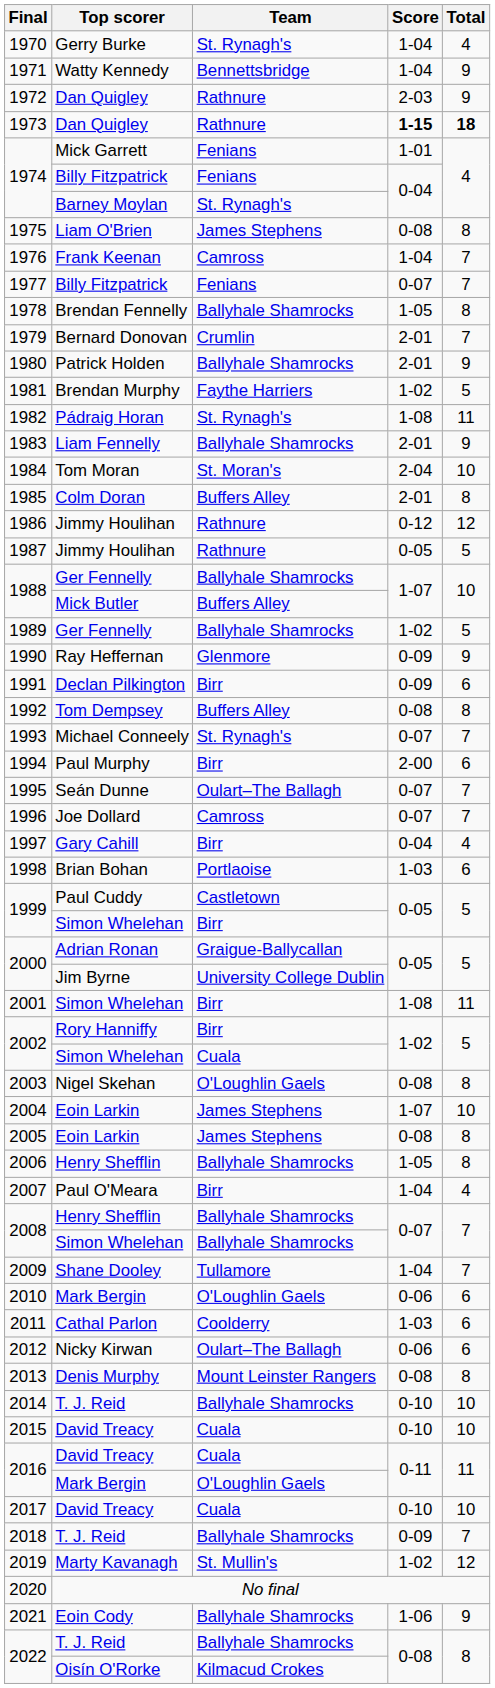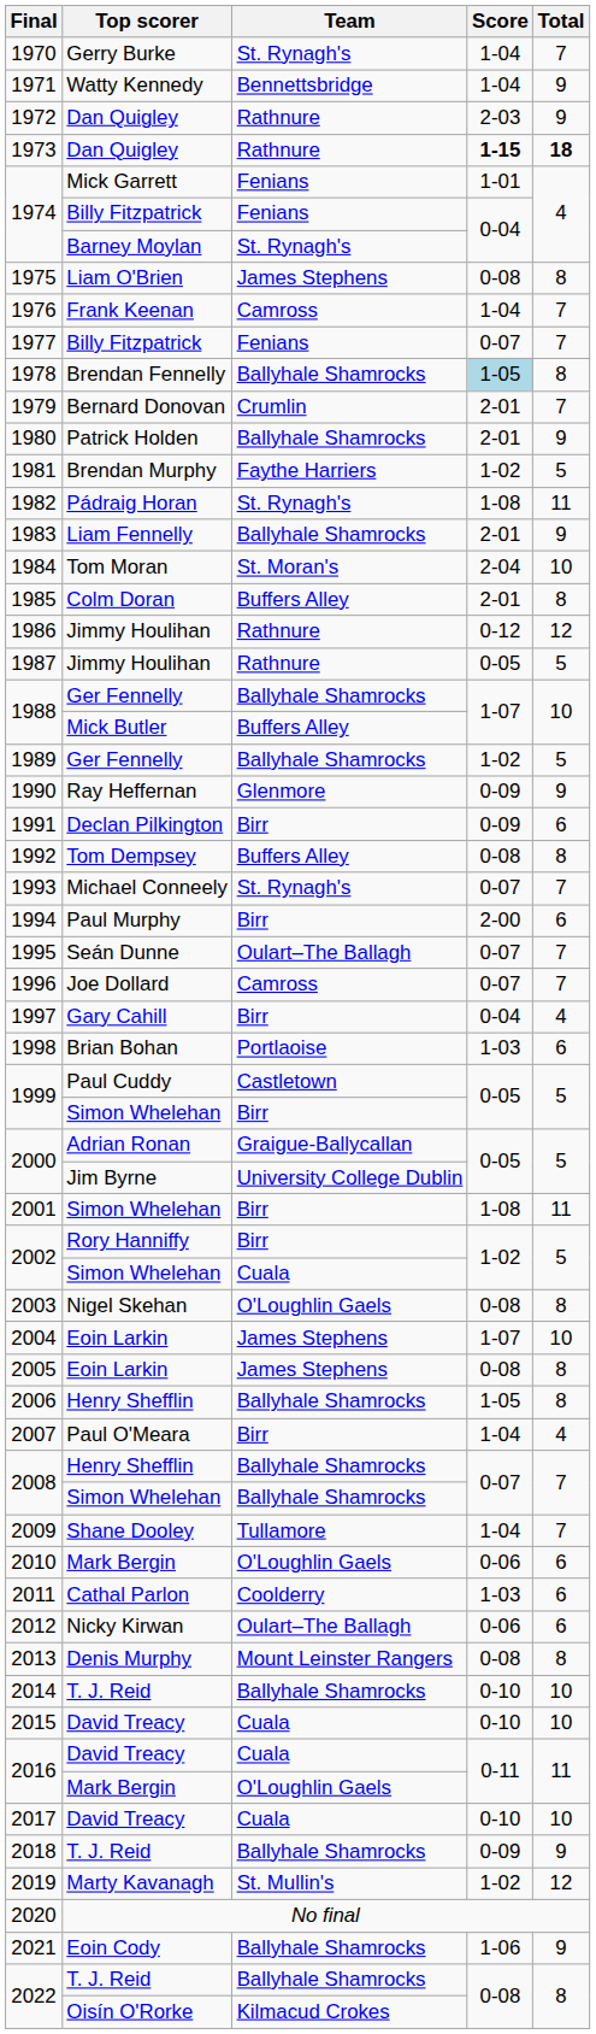1970 | Total: 4 -> 7
1978 | Score: no background -> lightblue background
2018 | Total: 7 -> 9
